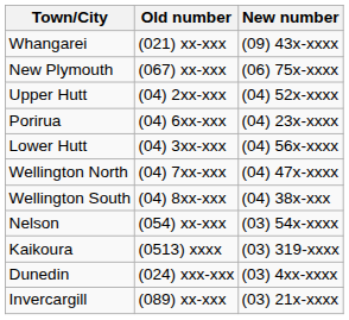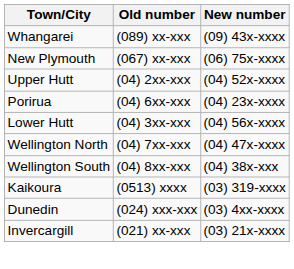Whangarei | Old number: (021) xx-xxx -> (089) xx-xxx
- row: Nelson | (054) xx-xxx | (03) 54x-xxxx
Invercargill | Old number: (089) xx-xxx -> (021) xx-xxx
